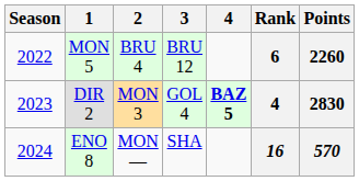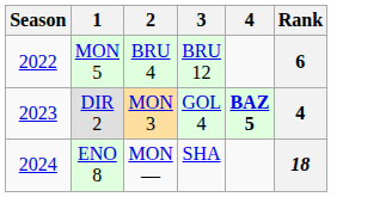- column: Points | 2260 | 2830 | 570
ENO 8 | Rank: 16 -> 18
